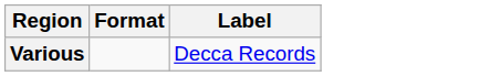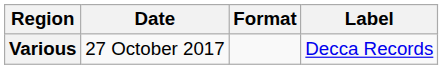+ column: Date | 27 October 2017
